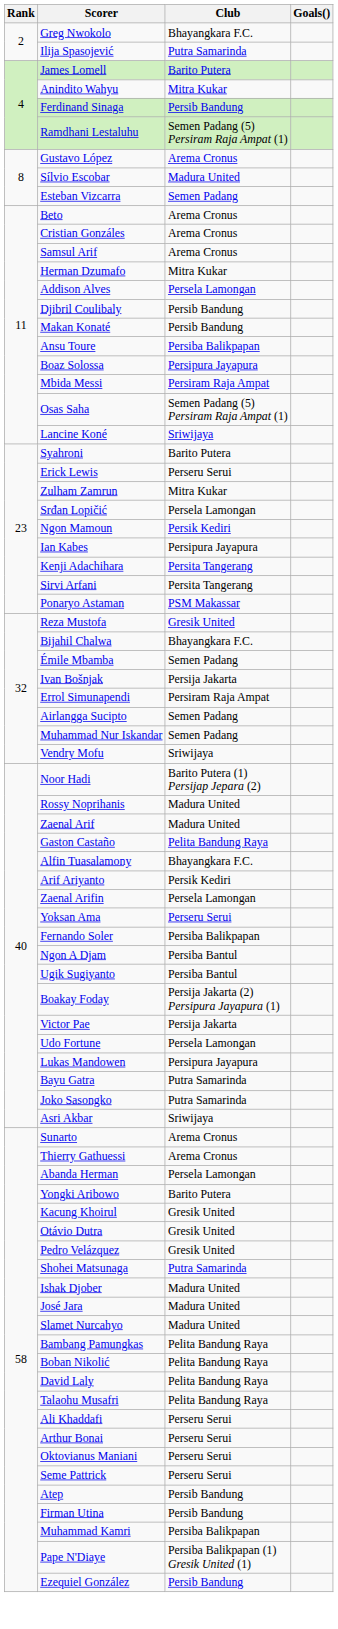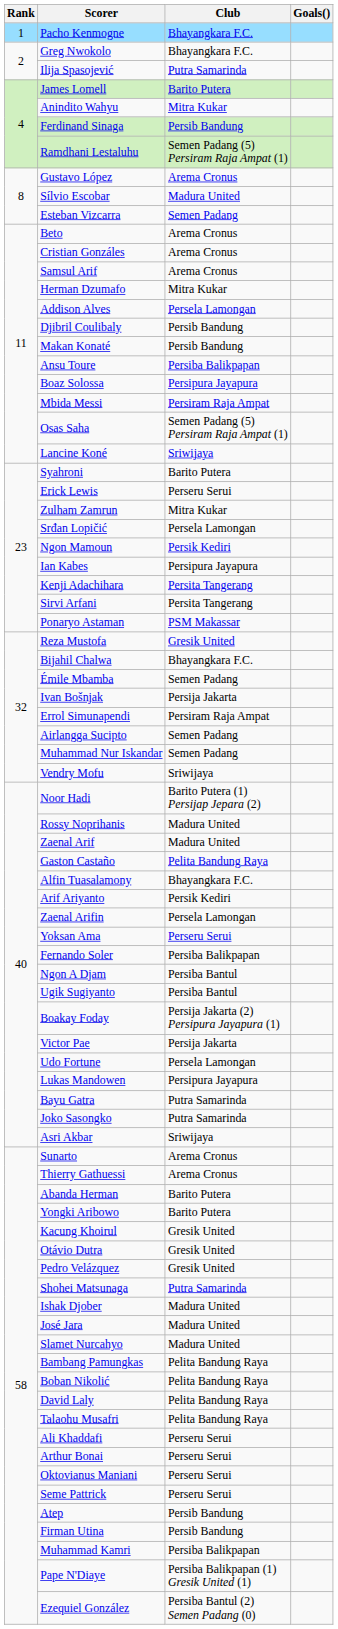+ row: 1 | Pacho Kenmogne | Bhayangkara F.C.
Abanda Herman | Club: Persela Lamongan -> Barito Putera
Ezequiel González | Club: Persib Bandung -> Persiba Bantul (2) Semen Padang (0)
